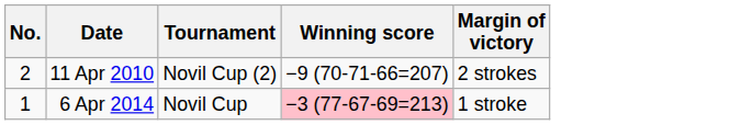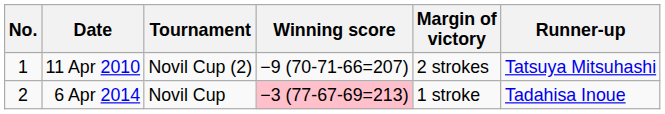+ column: Runner-up | Tatsuya Mitsuhashi | Tadahisa Inoue
11 Apr 2010 | No.: 2 -> 1
6 Apr 2014 | No.: 1 -> 2
